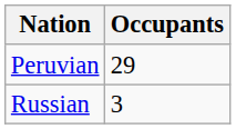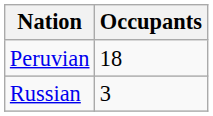Peruvian | Occupants: 29 -> 18
